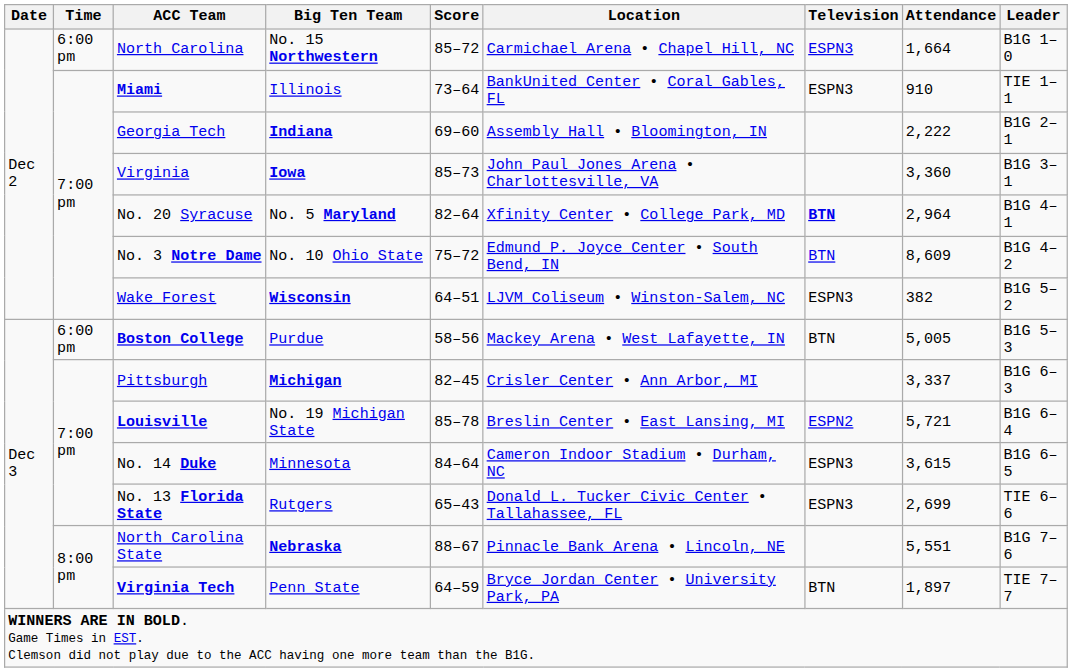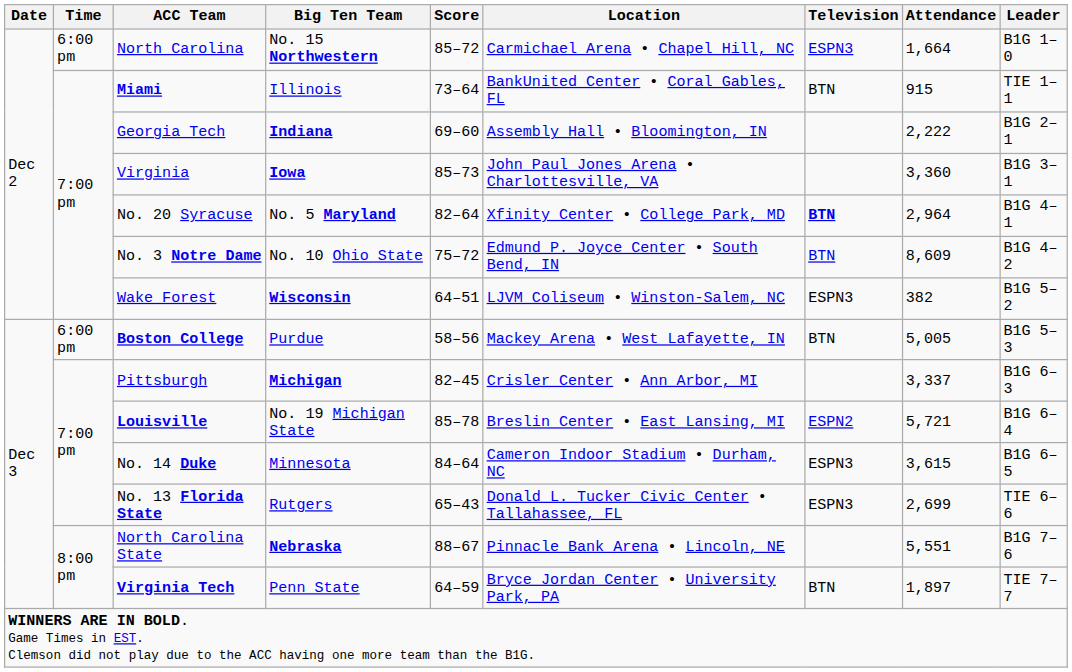Miami | Television: ESPN3 -> BTN
Miami | Attendance: 910 -> 915
